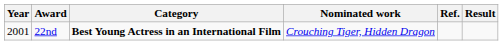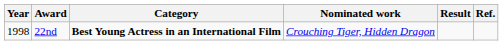columns swapped: Result <-> Ref.
22nd | Year: 2001 -> 1998
